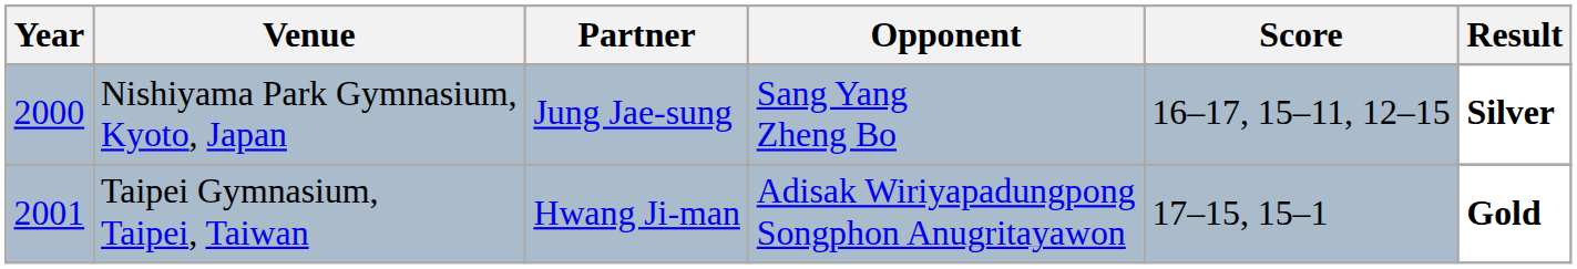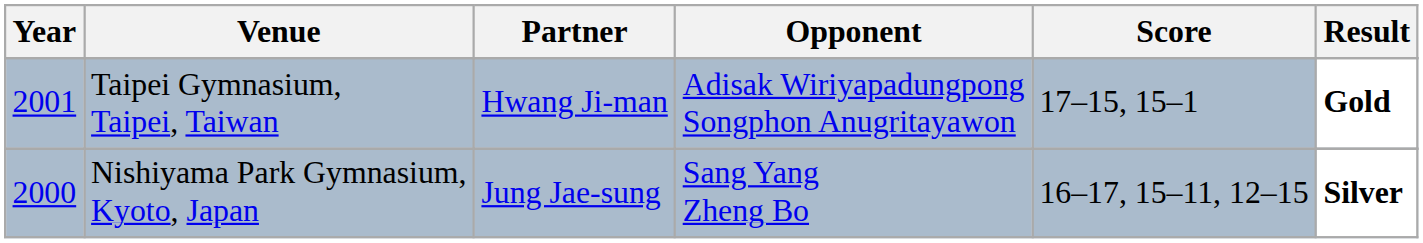rows swapped: Nishiyama Park Gymnasium, Kyoto, Japan <-> Taipei Gymnasium, Taipei, Taiwan
